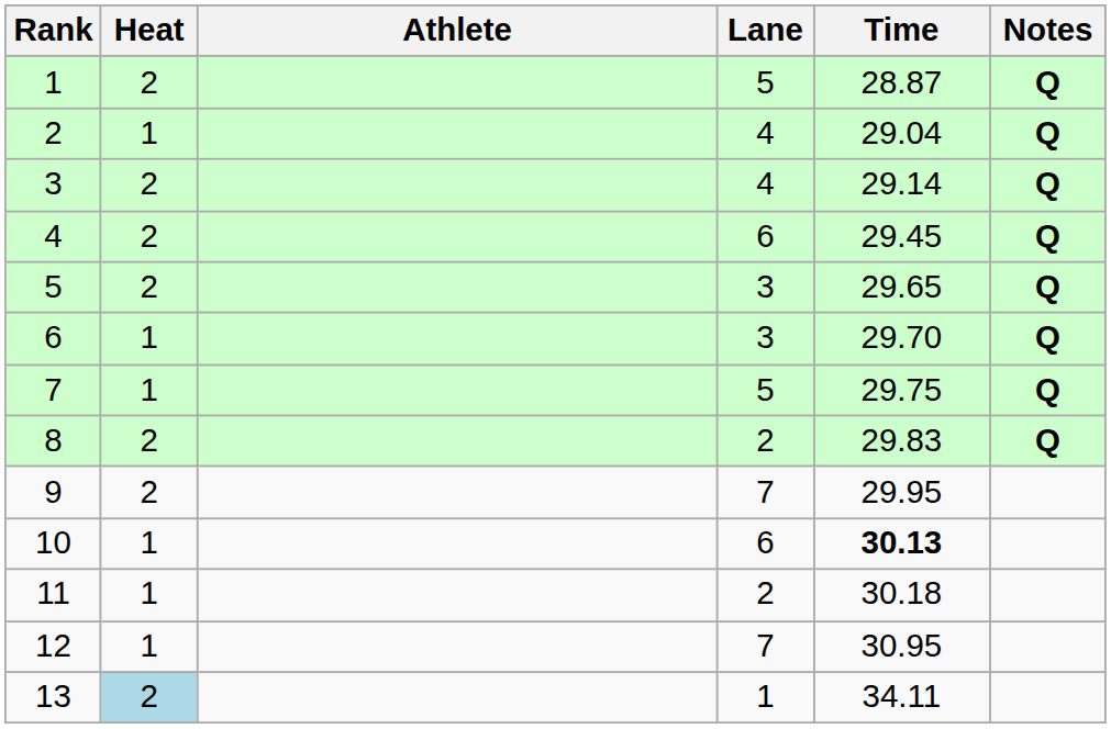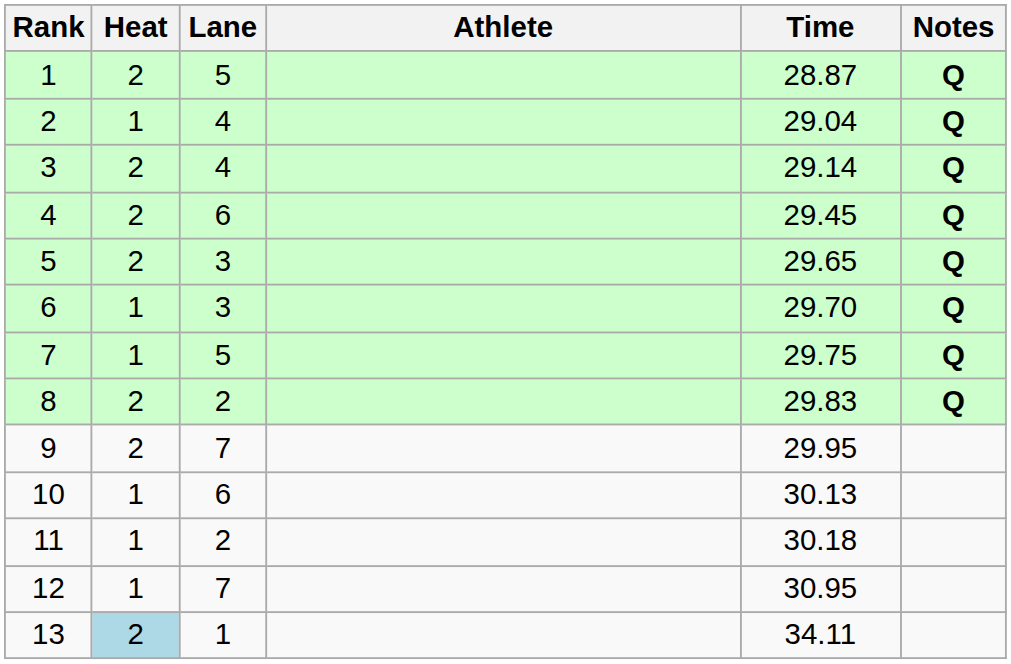columns swapped: Lane <-> Athlete
10 | Time: bold -> normal
